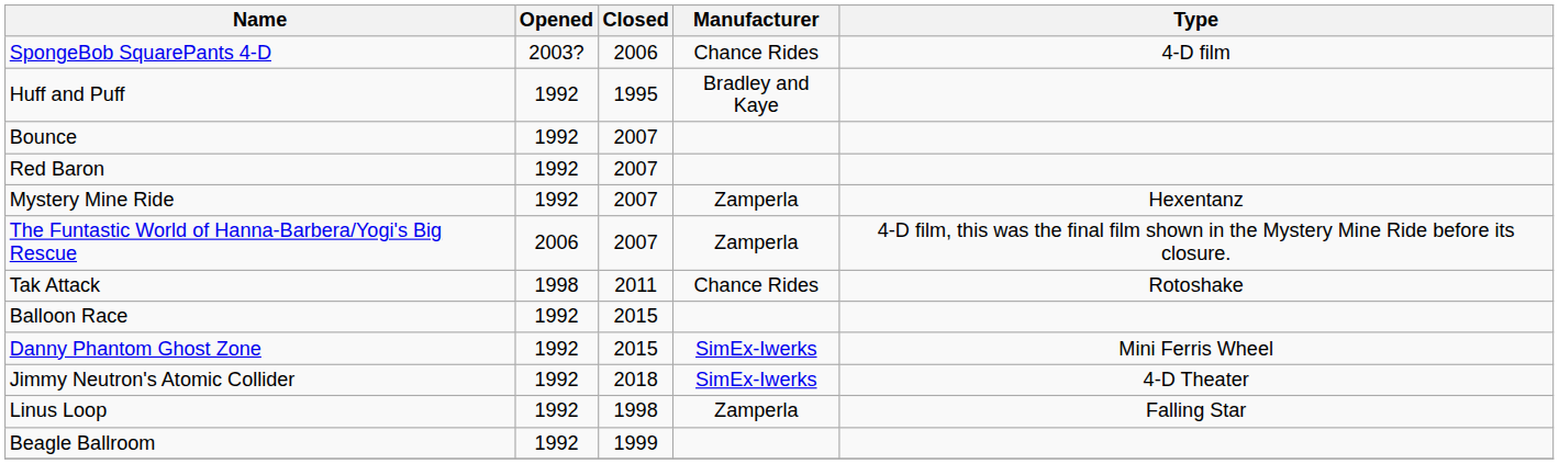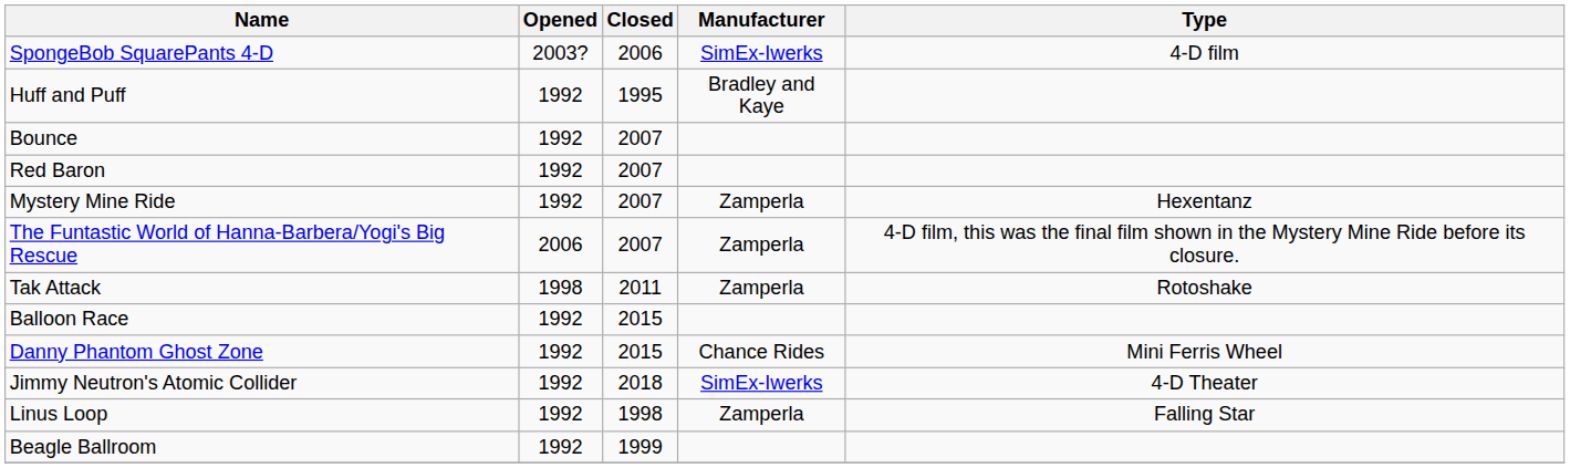SpongeBob SquarePants 4-D | Manufacturer: Chance Rides -> SimEx-Iwerks
Tak Attack | Manufacturer: Chance Rides -> Zamperla
Danny Phantom Ghost Zone | Manufacturer: SimEx-Iwerks -> Chance Rides
